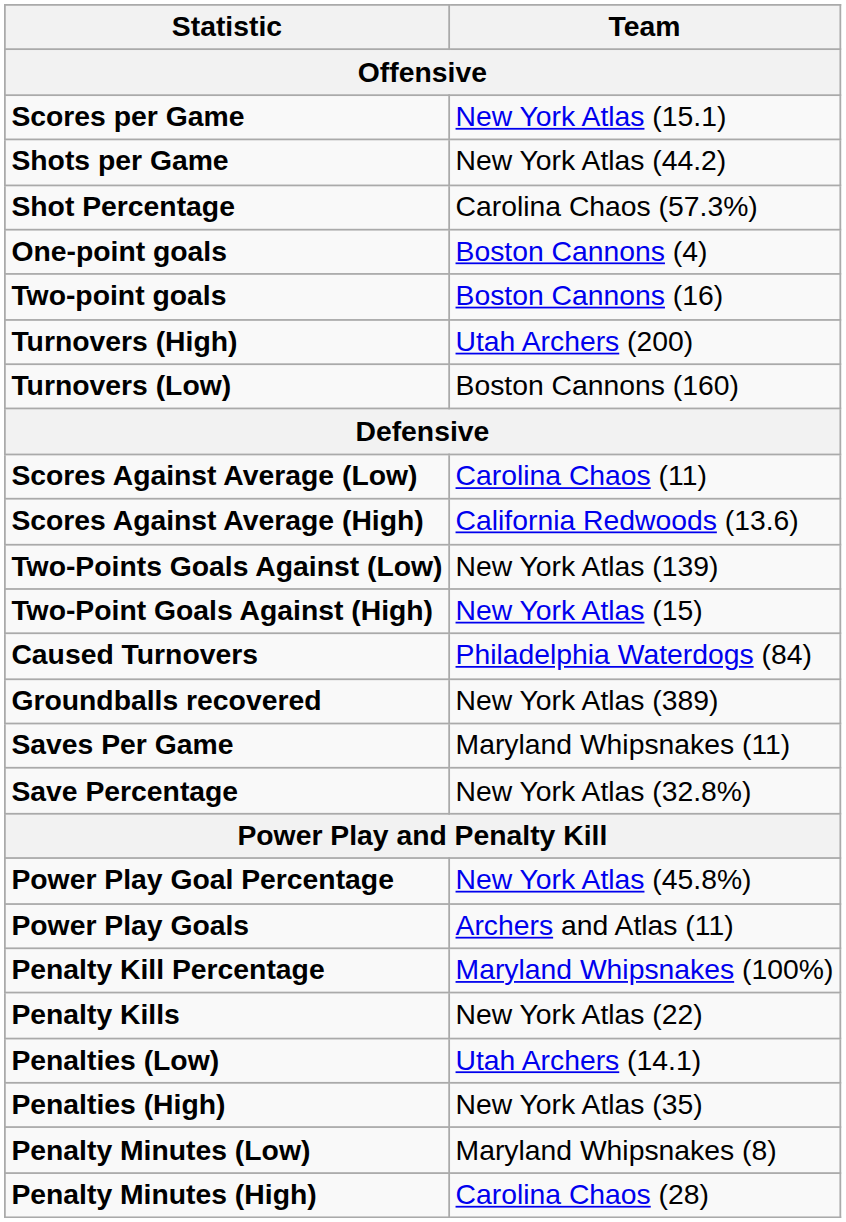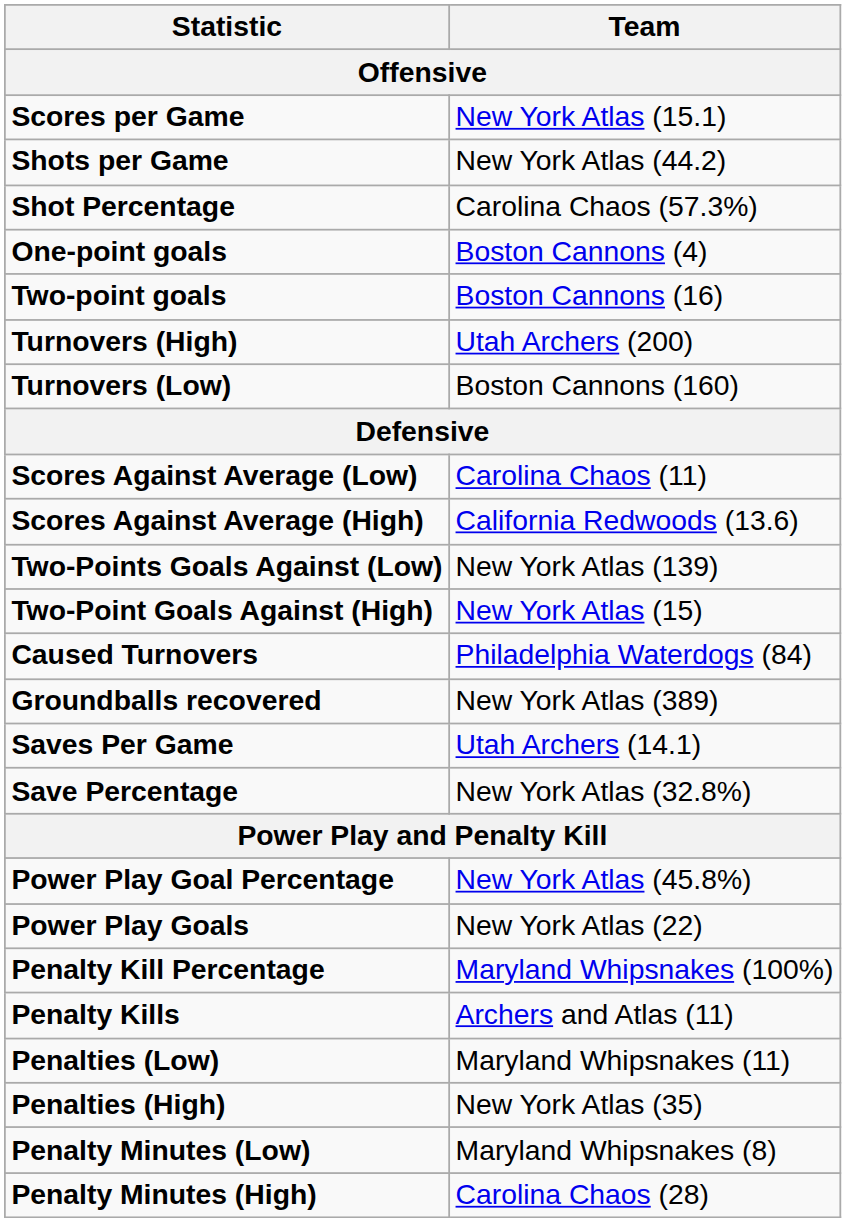Saves Per Game | Team: Maryland Whipsnakes (11) -> Utah Archers (14.1)
Power Play Goals | Team: Archers and Atlas (11) -> New York Atlas (22)
Penalty Kills | Team: New York Atlas (22) -> Archers and Atlas (11)
Penalties (Low) | Team: Utah Archers (14.1) -> Maryland Whipsnakes (11)
